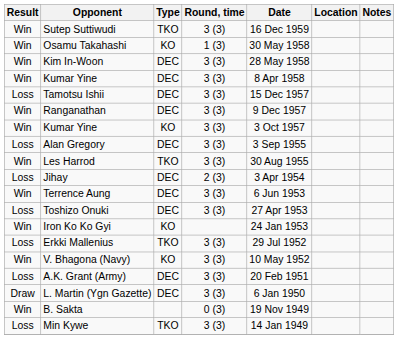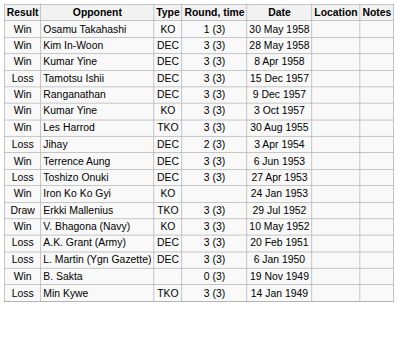- row: Win | Sutep Suttiwudi | TKO | 3 (3) | 16 Dec 1959
- row: Loss | Alan Gregory | DEC | 3 (3) | 3 Sep 1955
Erkki Mallenius | Result: Loss -> Draw
L. Martin (Ygn Gazette) | Result: Draw -> Loss
